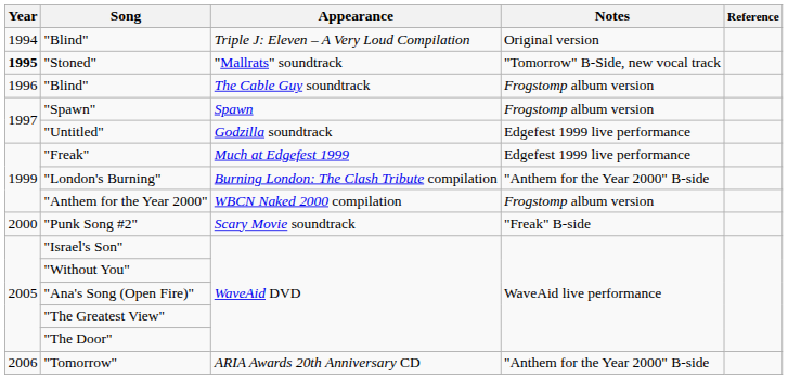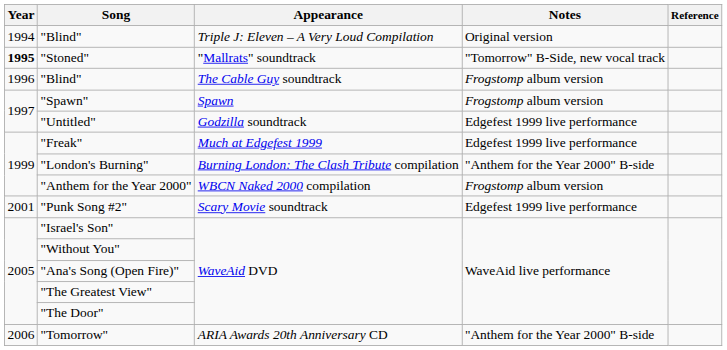"Punk Song #2" | Year: 2000 -> 2001
"Punk Song #2" | Notes: "Freak" B-side -> Edgefest 1999 live performance
